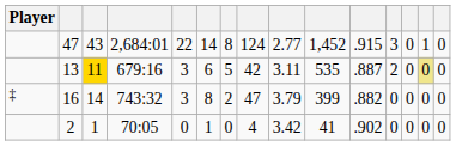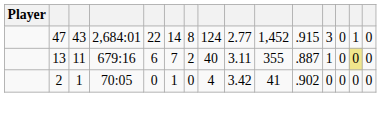13 | column 3: gold background -> no background
13 | column 5: 3 -> 6
13 | column 6: 6 -> 7
13 | column 7: 5 -> 2
13 | column 8: 42 -> 40
13 | column 10: 535 -> 355
13 | column 12: 2 -> 1
- row: ‡ | 16 | 14 | 743:32 | 3 | 8 | 2 | 47 | 3.79 | 399 | .882 | 0 | 0 | 0 | 0
